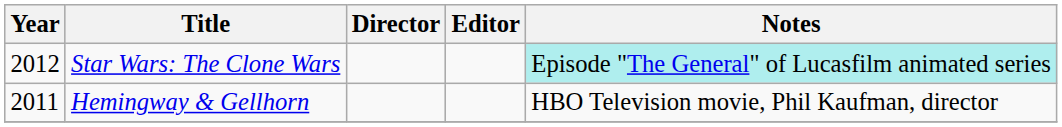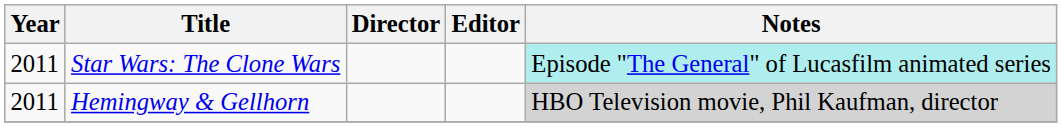Star Wars: The Clone Wars | Year: 2012 -> 2011
Hemingway & Gellhorn | Notes: no background -> lightgrey background
